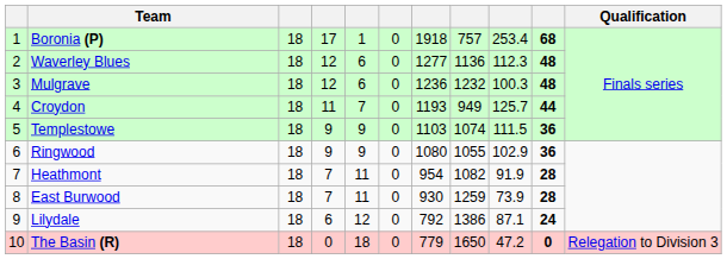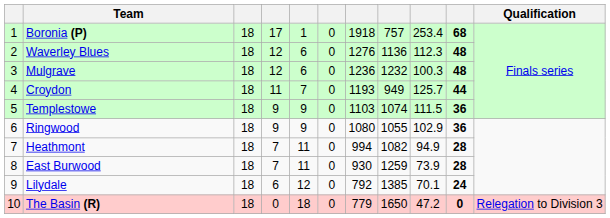Waverley Blues | column 7: 1277 -> 1276
Heathmont | column 7: 954 -> 994
Heathmont | column 9: 91.9 -> 94.9
Lilydale | column 8: 1386 -> 1385
Lilydale | column 9: 87.1 -> 70.1
